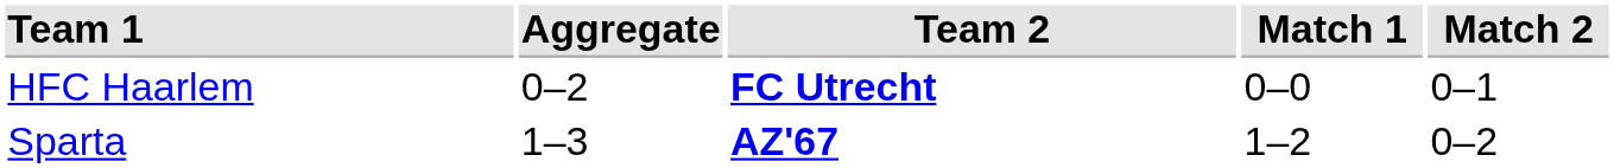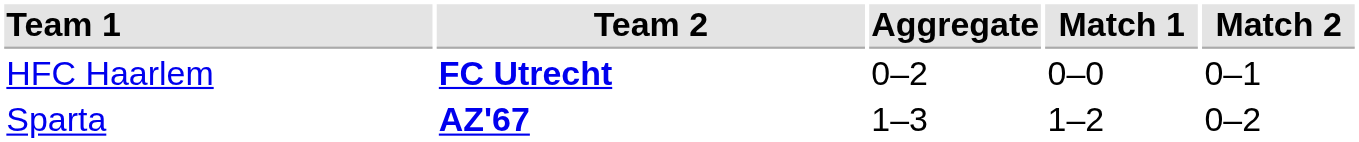columns swapped: Aggregate <-> Team 2
